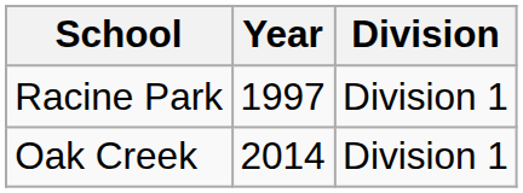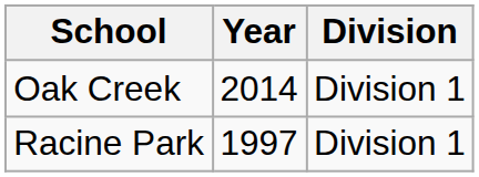rows swapped: Racine Park <-> Oak Creek
